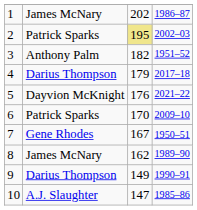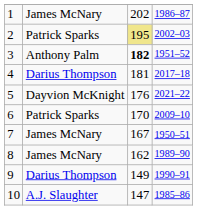3 | column 3: normal -> bold
4 | column 3: 179 -> 181
7 | column 2: Gene Rhodes -> James McNary
